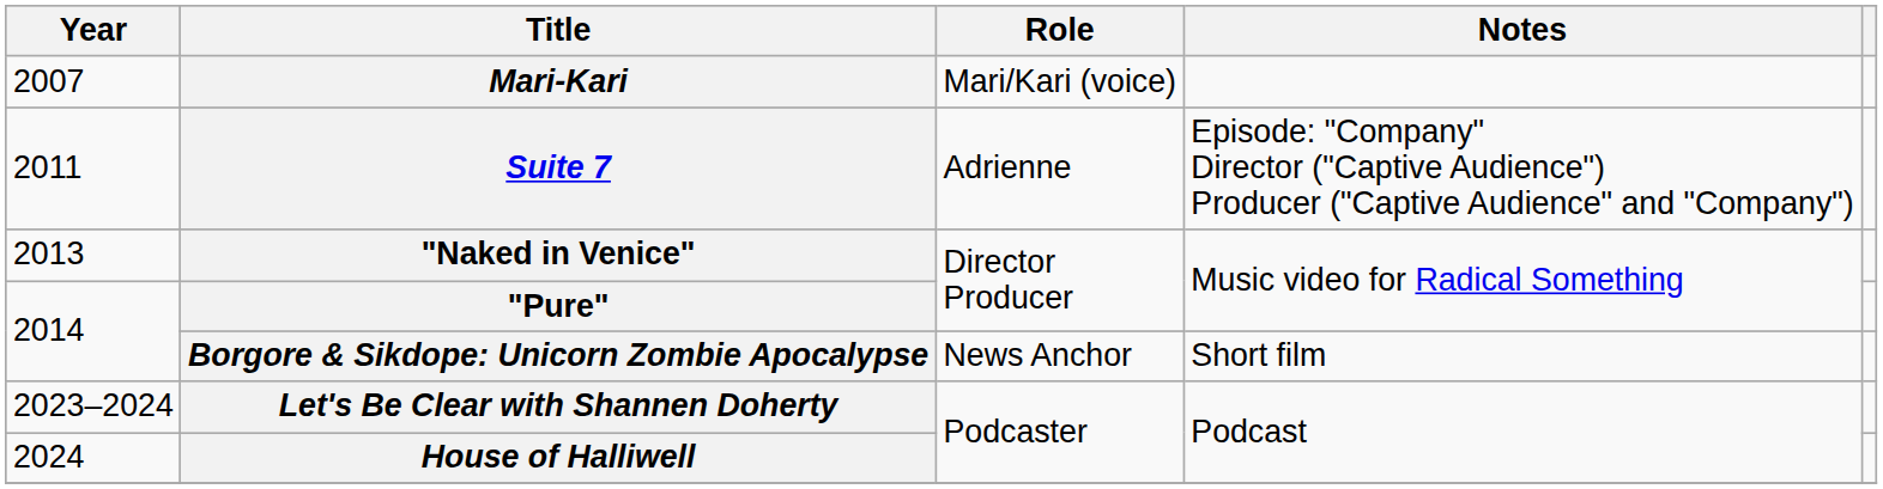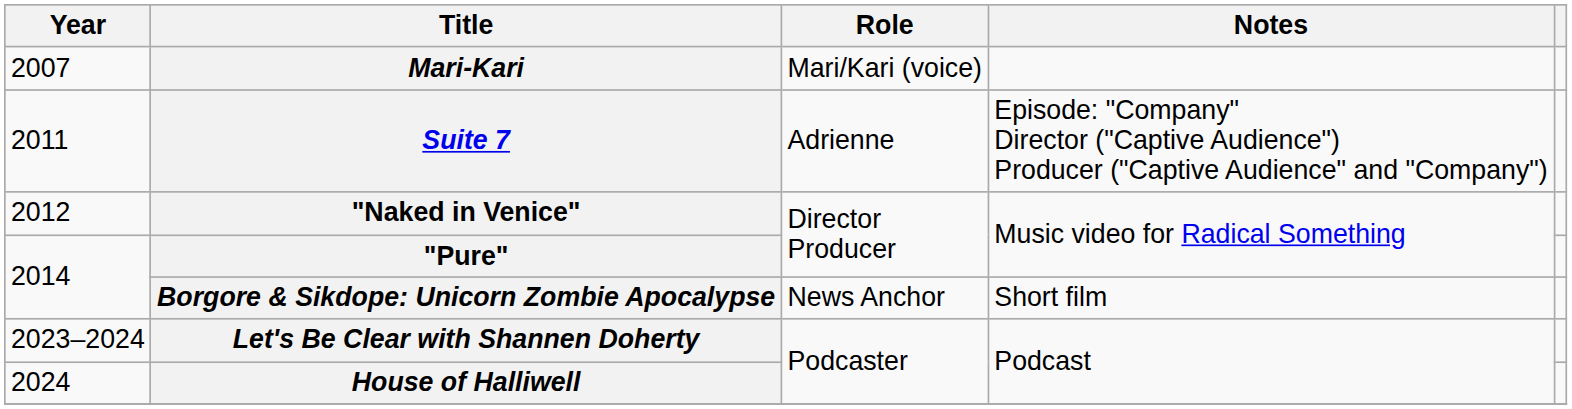"Naked in Venice" | Year: 2013 -> 2012
